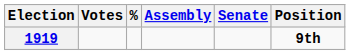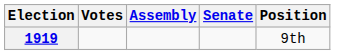- column: %
1919 | Position: bold -> normal
